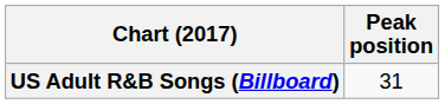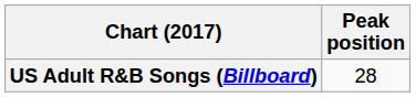US Adult R&B Songs (Billboard) | Peak position: 31 -> 28
